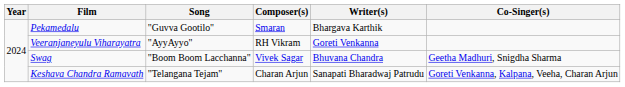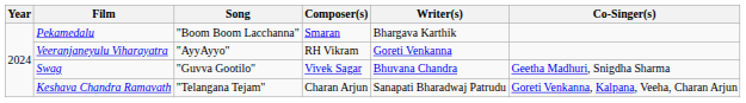Pekamedalu | Song: "Guvva Gootilo" -> "Boom Boom Lacchanna"
Swag | Song: "Boom Boom Lacchanna" -> "Guvva Gootilo"
